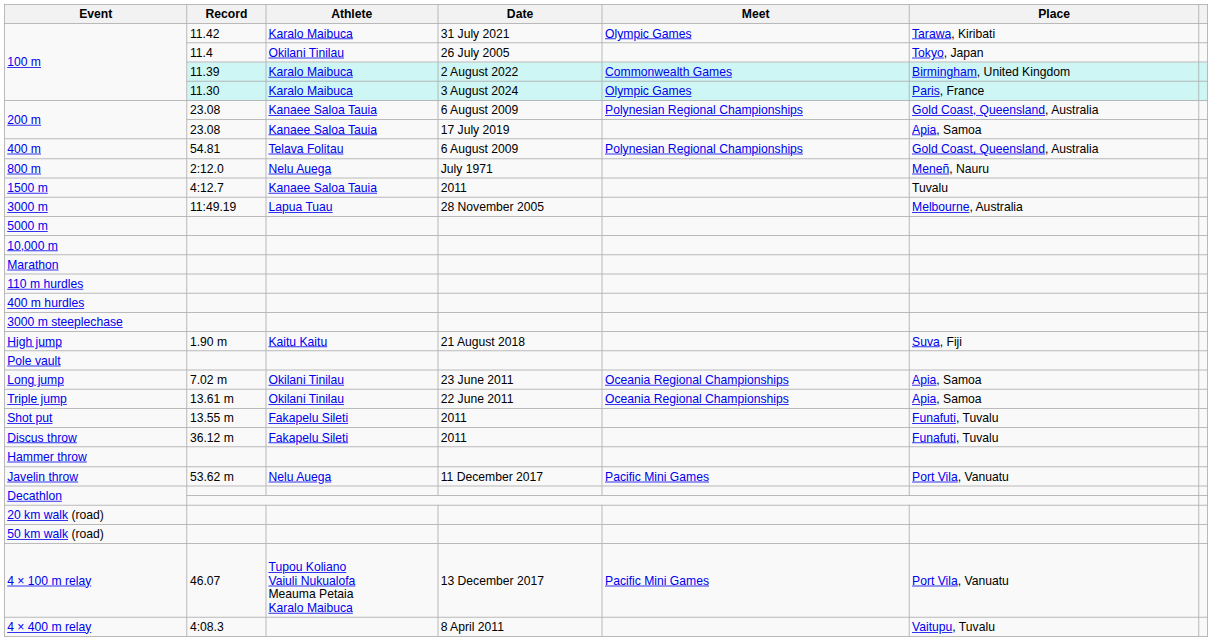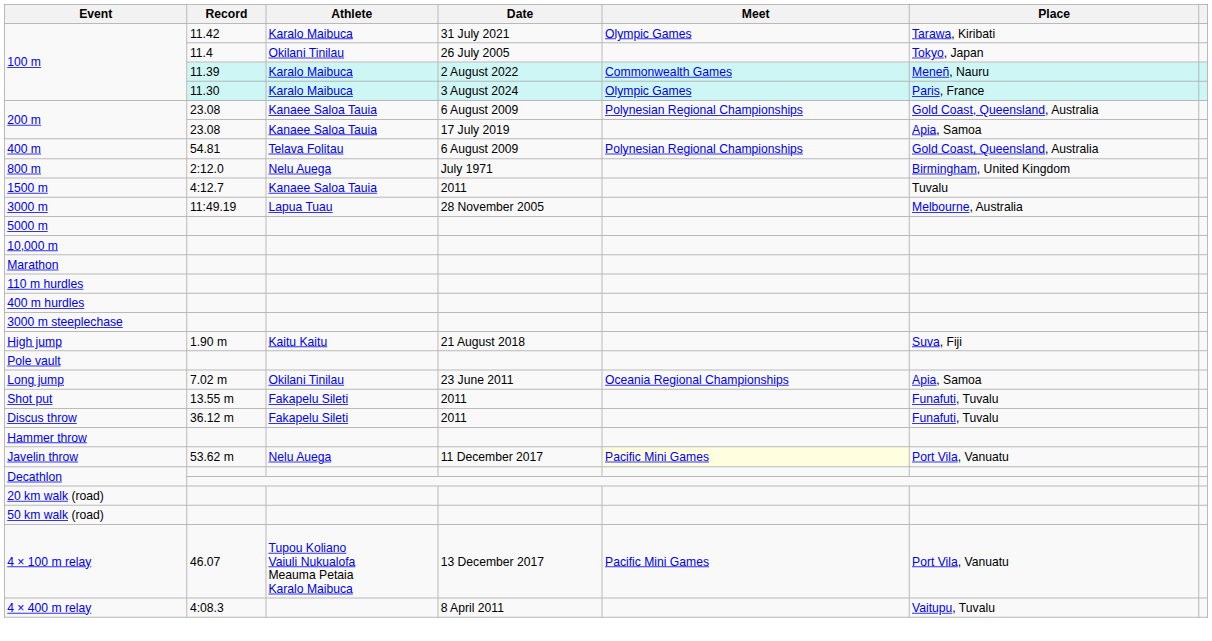100 m / 2 August 2022 | Place: Birmingham, United Kingdom -> Meneñ, Nauru
800 m | Place: Meneñ, Nauru -> Birmingham, United Kingdom
- row: Triple jump | 13.61 m | Okilani Tinilau | 22 June 2011 | Oceania Regional Championships | Apia, Samoa
Javelin throw | Meet: no background -> lightyellow background
